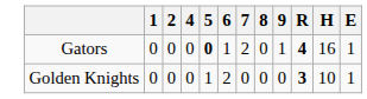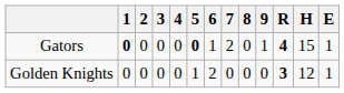+ column: 3 | 0 | 0
Gators | 1: normal -> bold
Gators | H: 16 -> 15
Golden Knights | H: 10 -> 12
